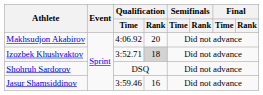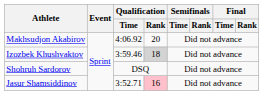Izozbek Khushvaktov | Qualification / Time: 3:52.71 -> 3:59.46
Jasur Shamsiddinov | Qualification / Time: 3:59.46 -> 3:52.71
Jasur Shamsiddinov | Qualification / Rank: no background -> pink background
